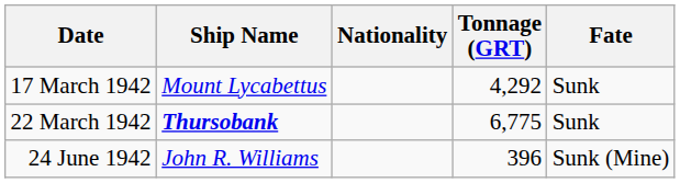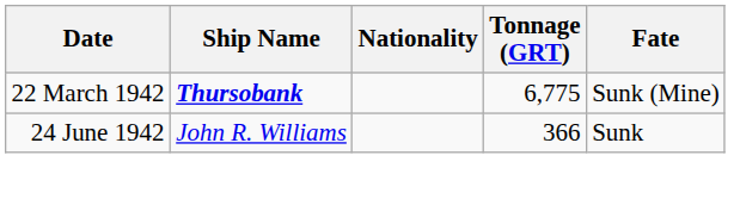- row: 17 March 1942 | Mount Lycabettus | 4,292 | Sunk
22 March 1942 | Fate: Sunk -> Sunk (Mine)
24 June 1942 | Tonnage (GRT): 396 -> 366
24 June 1942 | Fate: Sunk (Mine) -> Sunk
